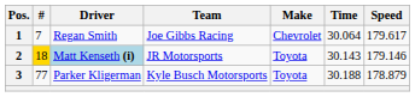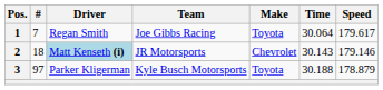1 | Make: Chevrolet -> Toyota
2 | #: gold background -> no background
2 | Make: Toyota -> Chevrolet
3 | #: 77 -> 97
